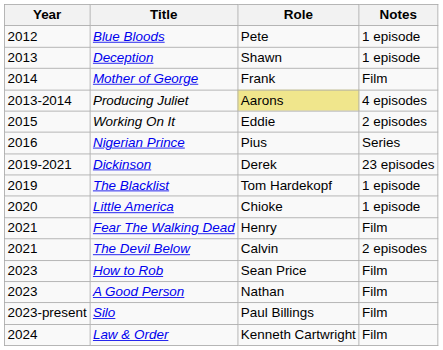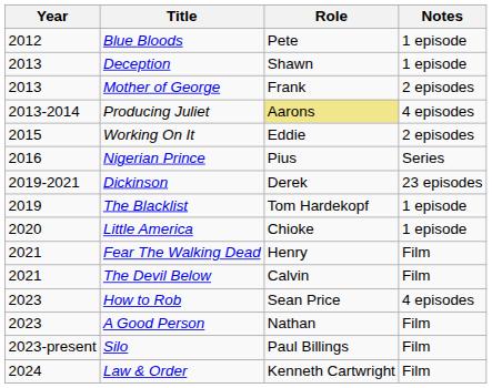Mother of George | Year: 2014 -> 2013
Mother of George | Notes: Film -> 2 episodes
The Devil Below | Notes: 2 episodes -> Film
How to Rob | Notes: Film -> 4 episodes
